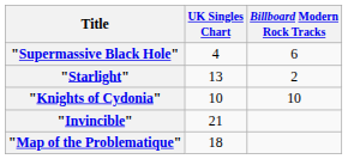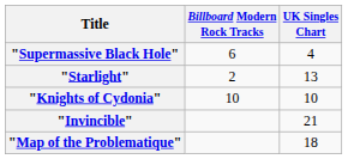columns swapped: UK Singles Chart <-> Billboard Modern Rock Tracks
